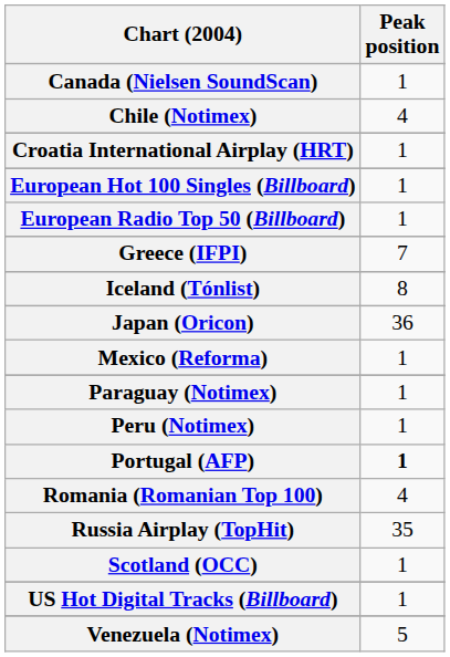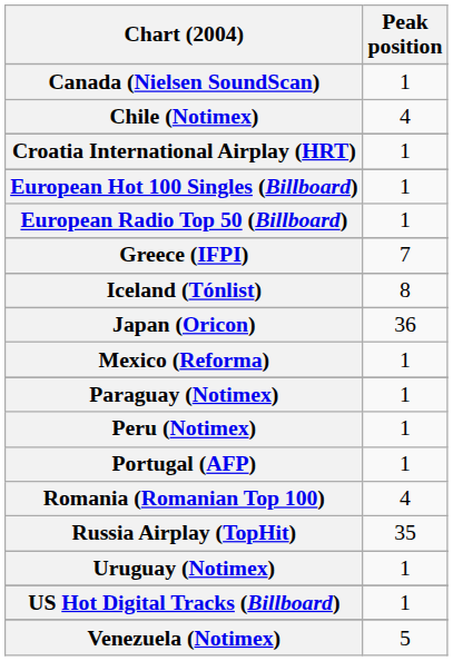Portugal (AFP) | Peak position: bold -> normal
- row: Scotland (OCC) | 1
+ row: Uruguay (Notimex) | 1
